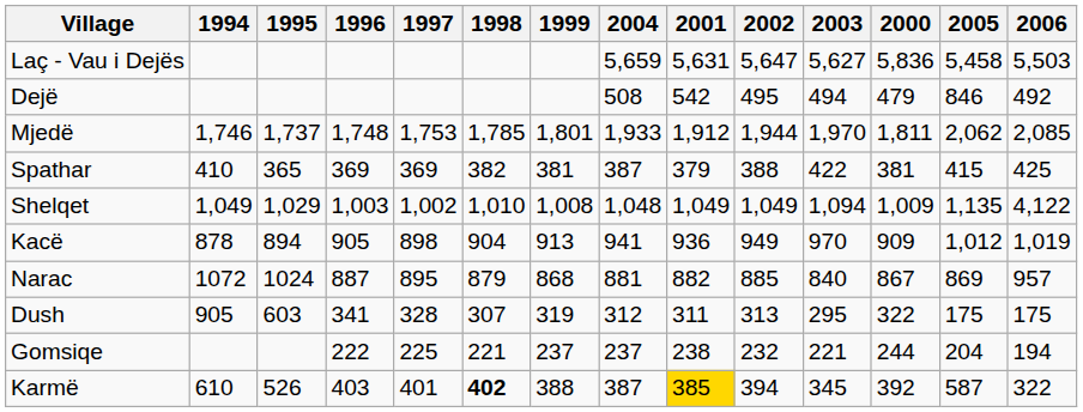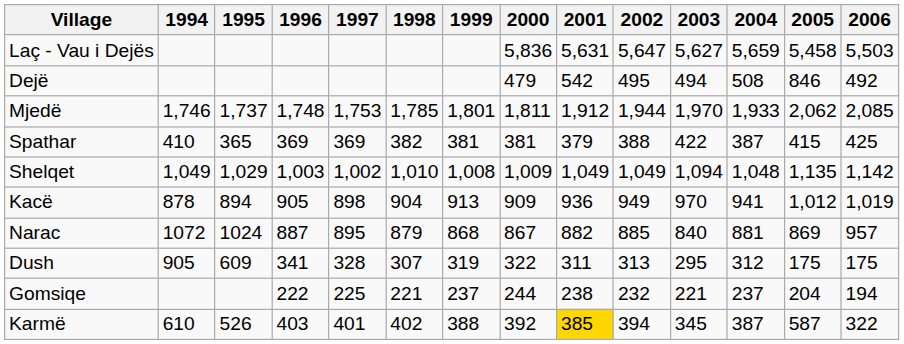columns swapped: 2000 <-> 2004
Shelqet | 2006: 4,122 -> 1,142
Dush | 1995: 603 -> 609
Karmë | 1998: bold -> normal
